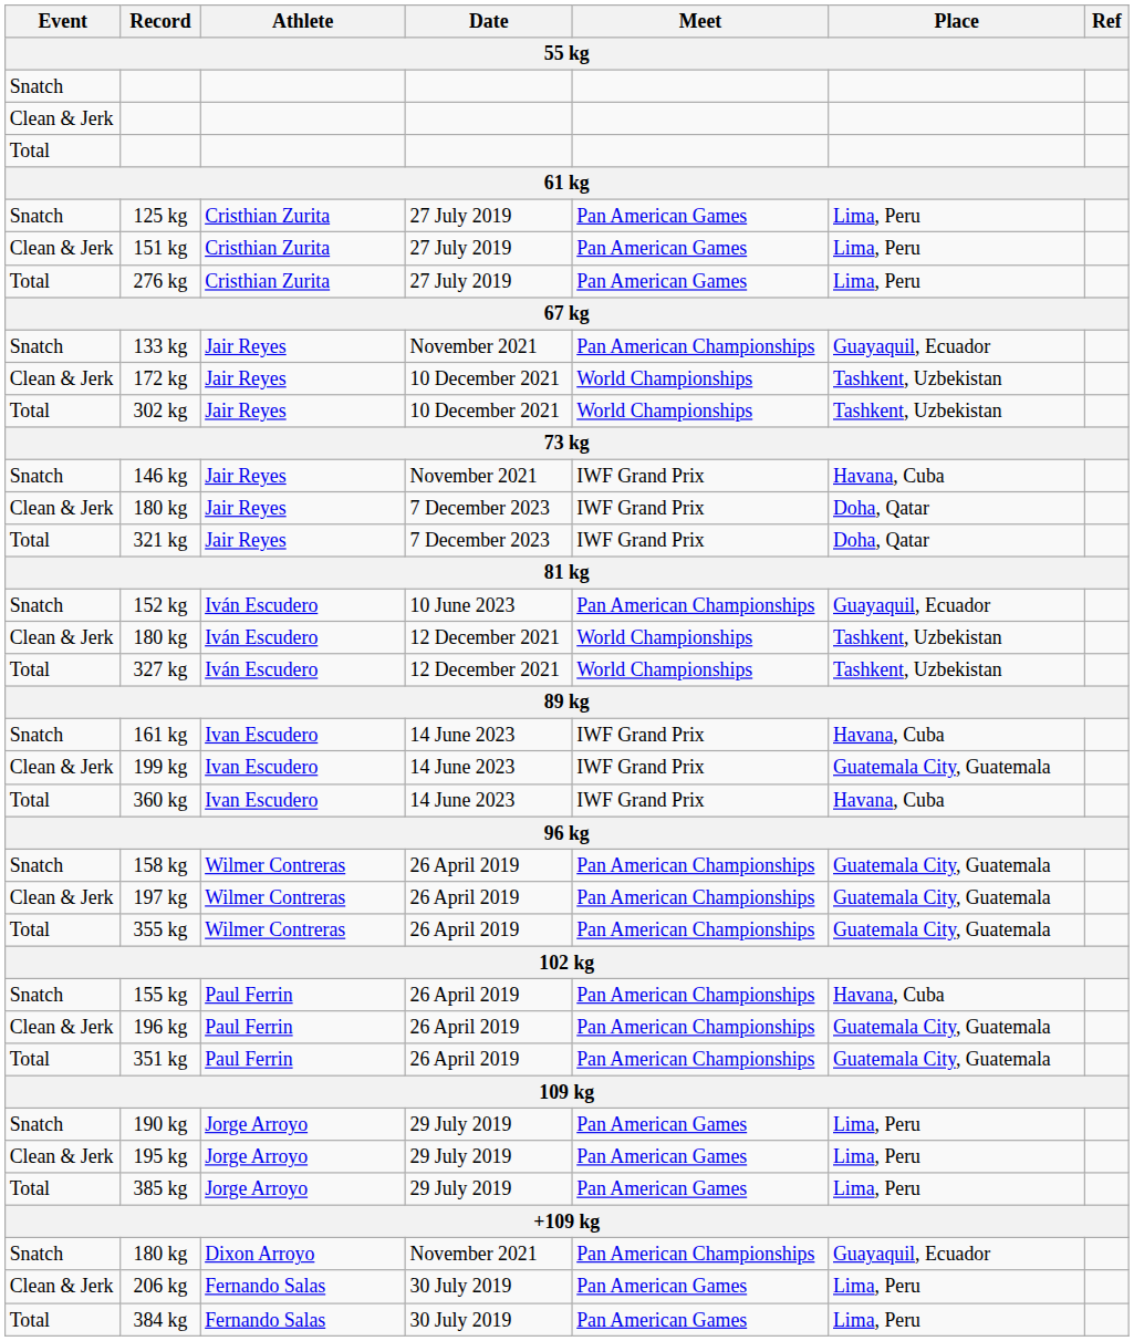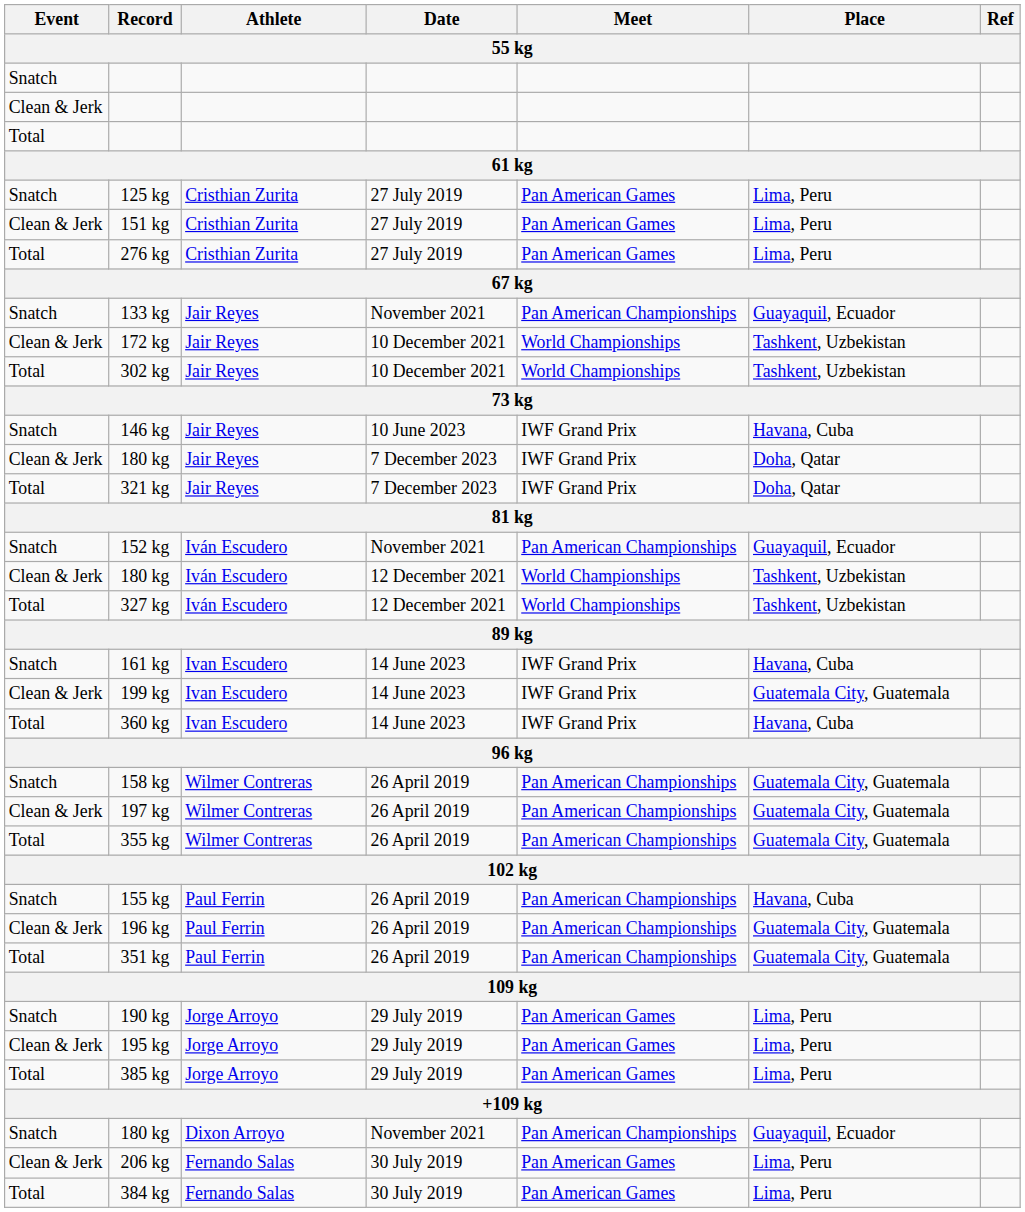146 kg | Date: November 2021 -> 10 June 2023
152 kg | Date: 10 June 2023 -> November 2021
